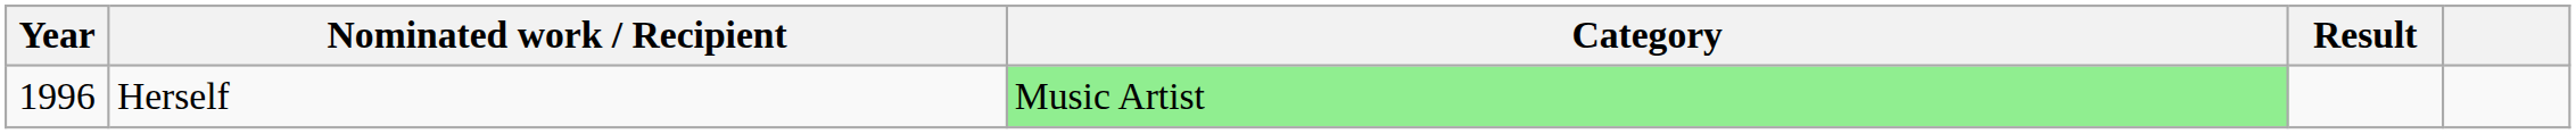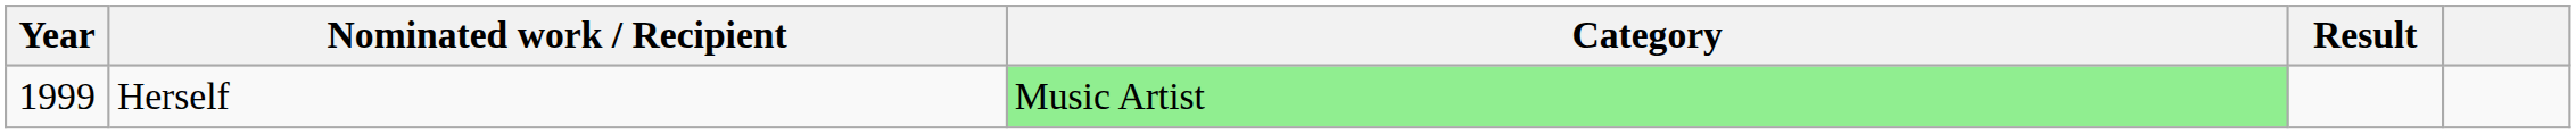Herself | Year: 1996 -> 1999
